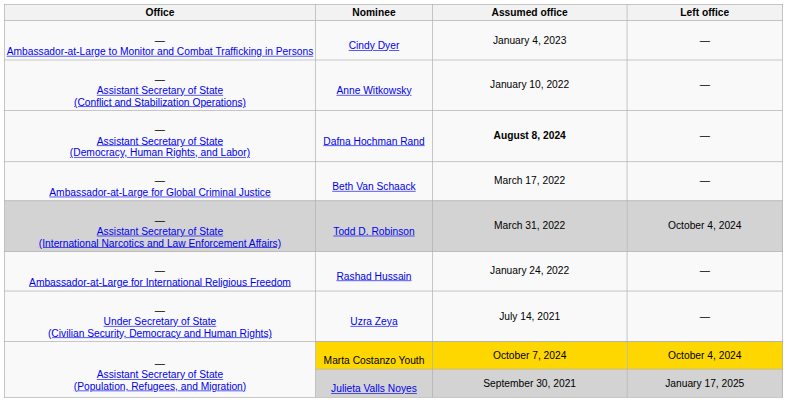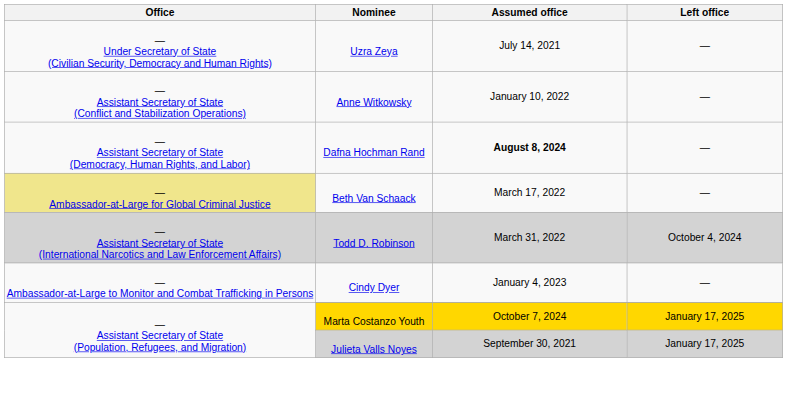rows swapped: Uzra Zeya <-> Cindy Dyer
Beth Van Schaack | Office: no background -> khaki background
- row: — Ambassador-at-Large for International Religious Freedom | Rashad Hussain | January 24, 2022 | —
Marta Costanzo Youth | Left office: October 4, 2024 -> January 17, 2025
